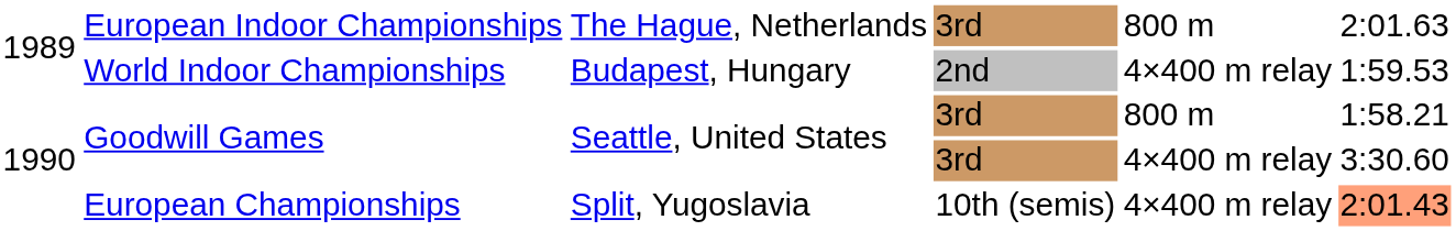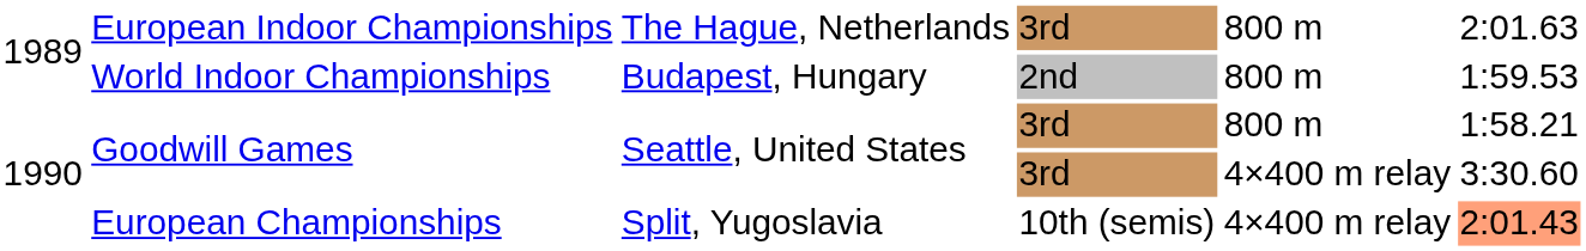World Indoor Championships | column 5: 4×400 m relay -> 800 m
